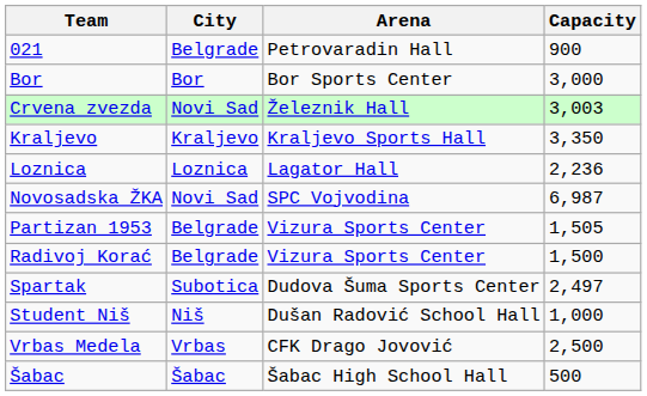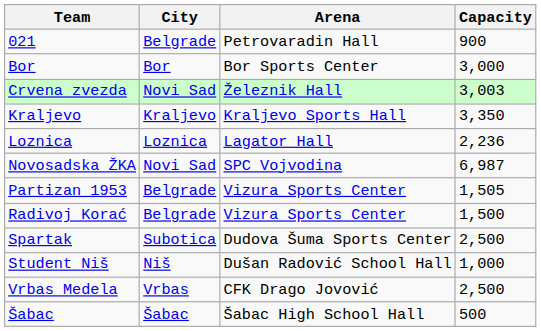Spartak | Capacity: 2,497 -> 2,500
